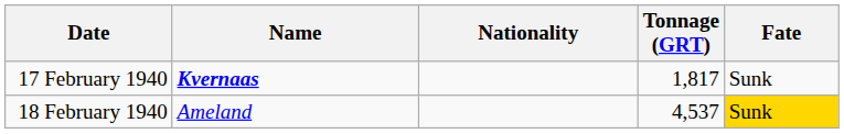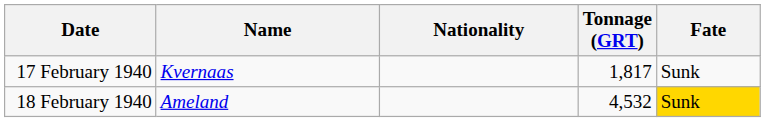17 February 1940 | Name: bold -> normal
18 February 1940 | Tonnage (GRT): 4,537 -> 4,532
